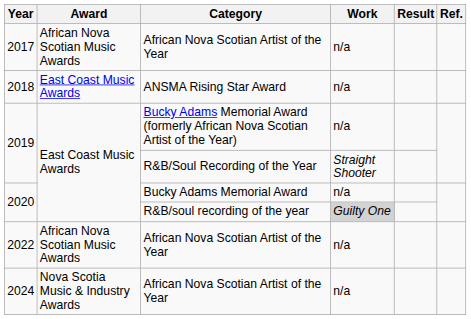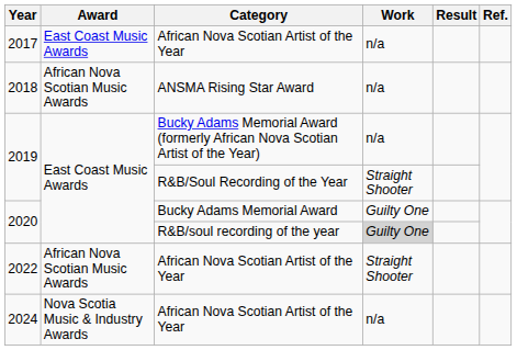2017 | Award: African Nova Scotian Music Awards -> East Coast Music Awards
2018 | Award: East Coast Music Awards -> African Nova Scotian Music Awards
2020 / Bucky Adams Memorial Award | Work: n/a -> Guilty One
2022 | Work: n/a -> Straight Shooter
